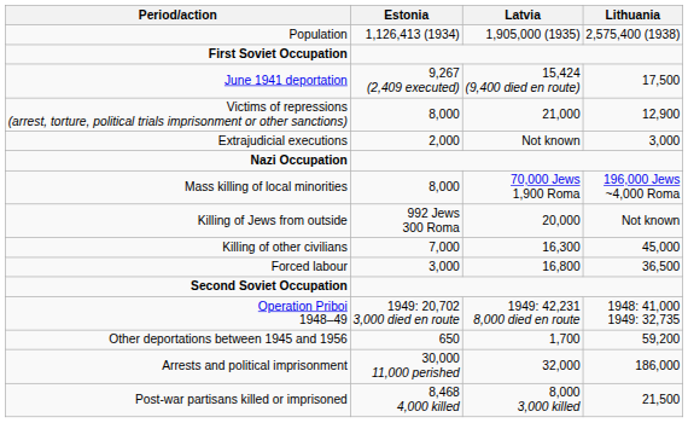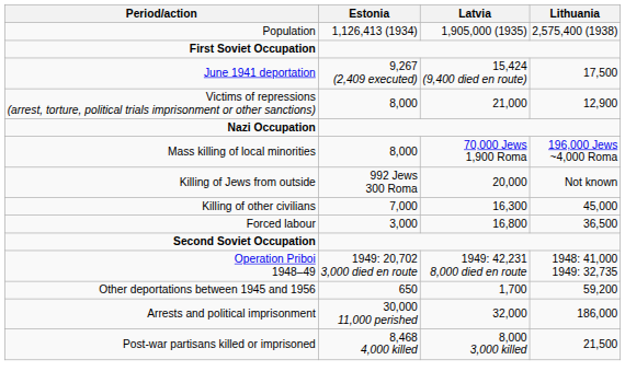- row: Extrajudicial executions | 2,000 | Not known | 3,000
